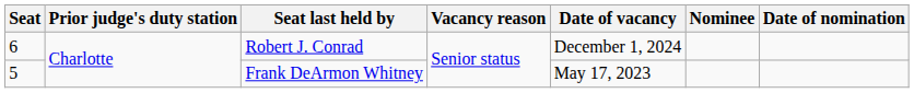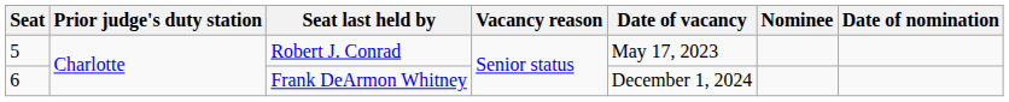Robert J. Conrad | Seat: 6 -> 5
Robert J. Conrad | Date of vacancy: December 1, 2024 -> May 17, 2023
Frank DeArmon Whitney | Seat: 5 -> 6
Frank DeArmon Whitney | Date of vacancy: May 17, 2023 -> December 1, 2024
